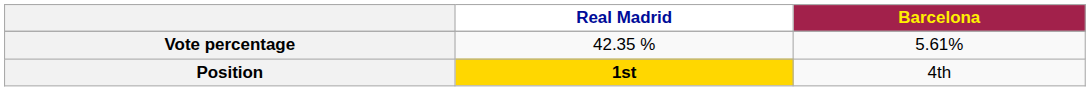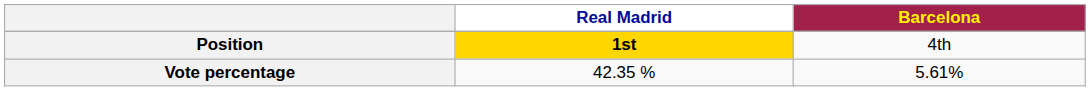rows swapped: Position <-> Vote percentage
